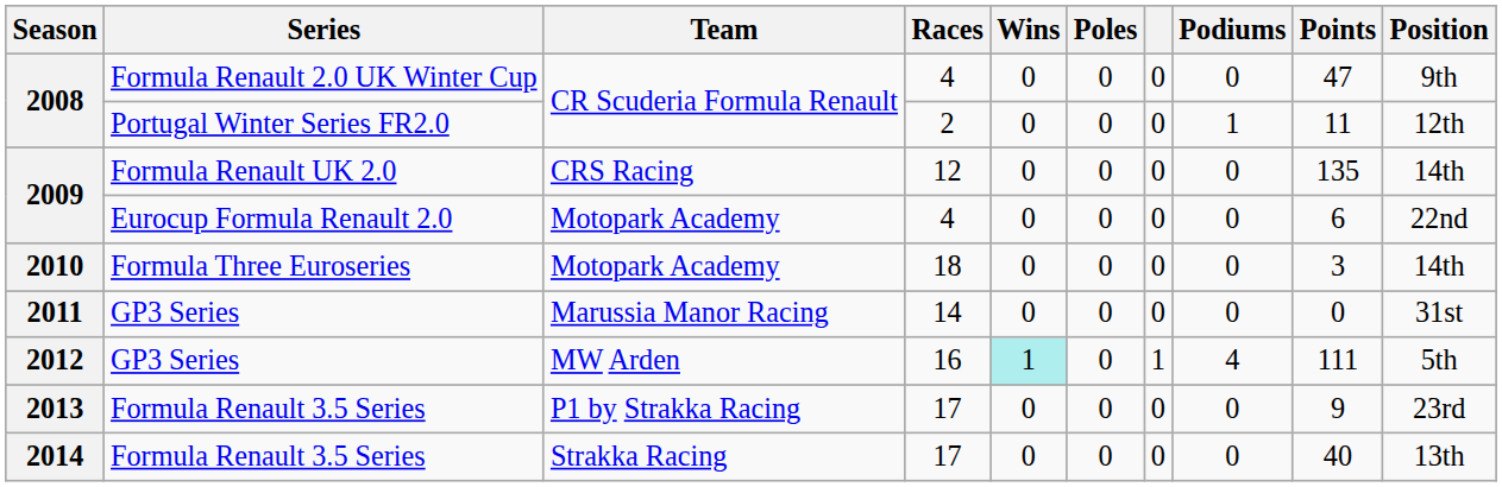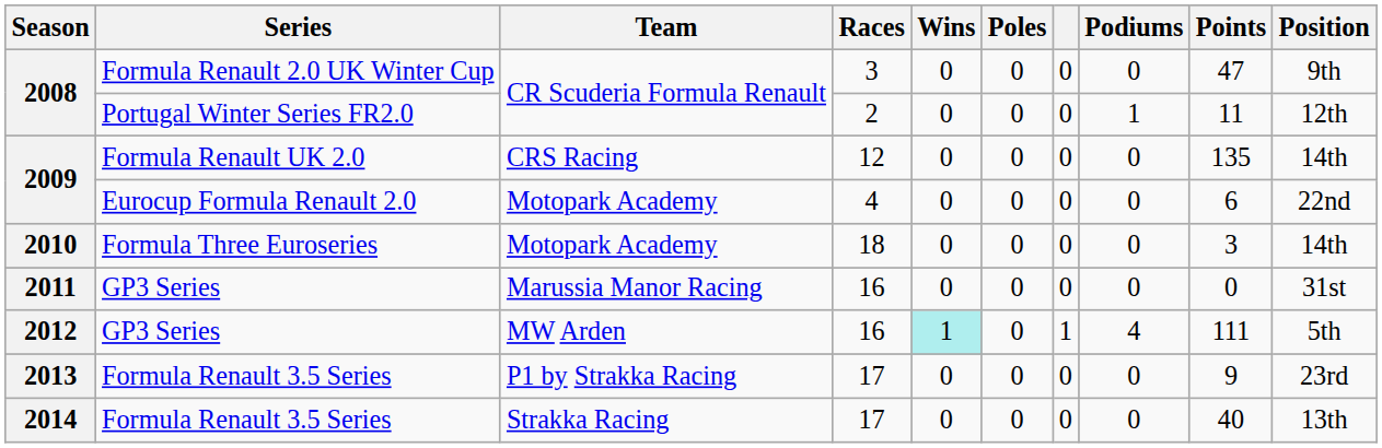2008 / Formula Renault 2.0 UK Winter Cup | Races: 4 -> 3
2011 | Races: 14 -> 16
